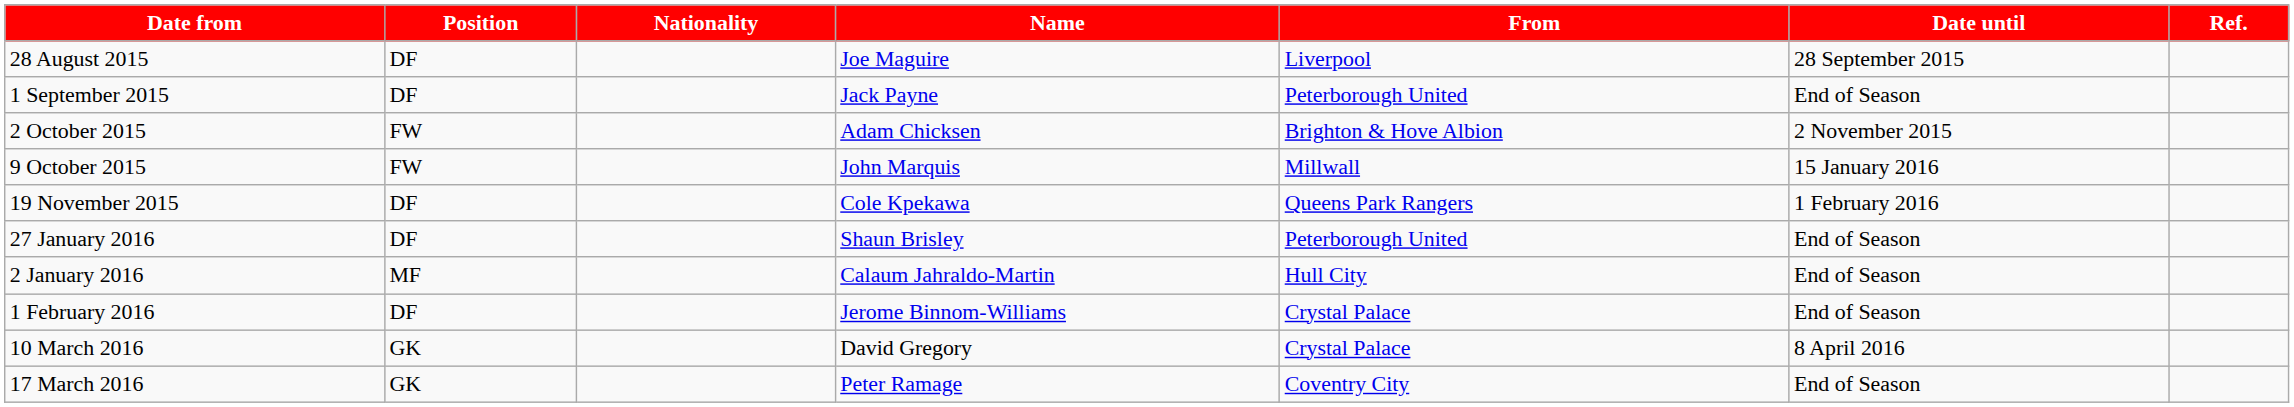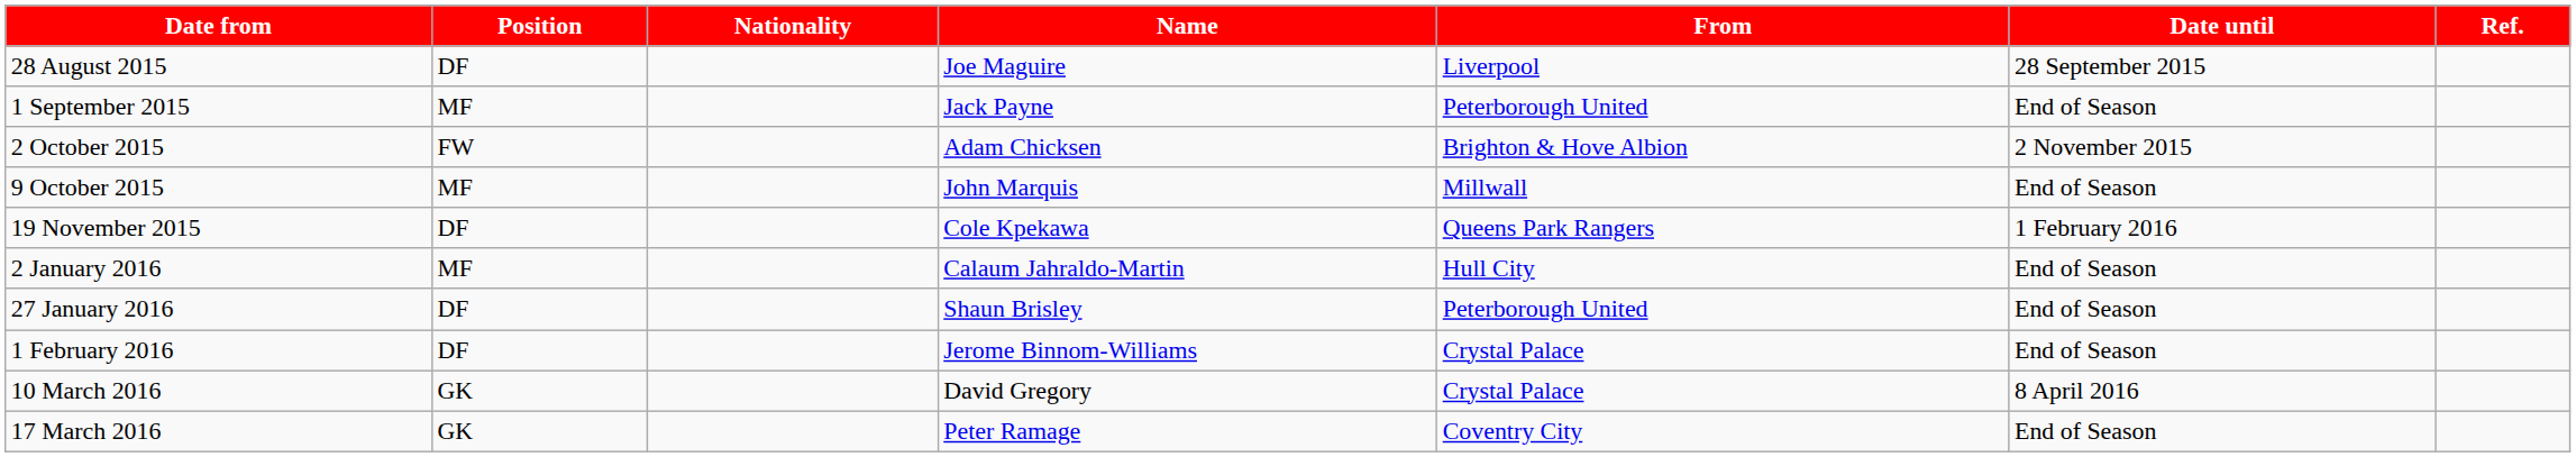1 September 2015 | Position: DF -> MF
9 October 2015 | Position: FW -> MF
9 October 2015 | Date until: 15 January 2016 -> End of Season
rows swapped: 2 January 2016 <-> 27 January 2016
